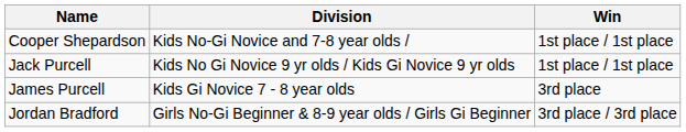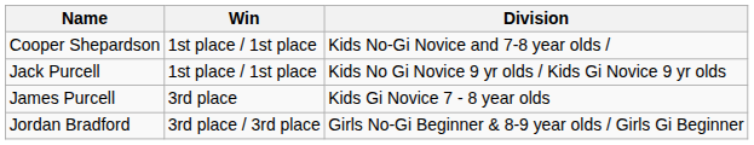columns swapped: Win <-> Division
